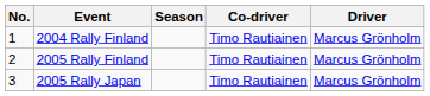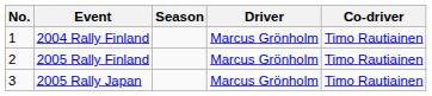columns swapped: Driver <-> Co-driver
